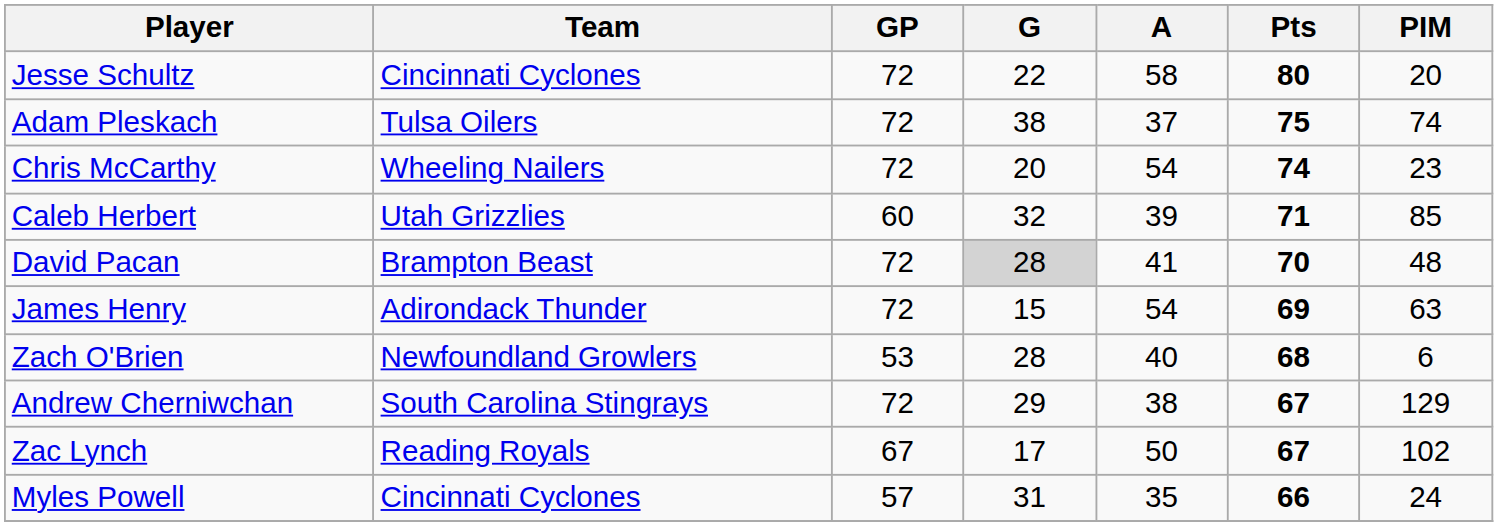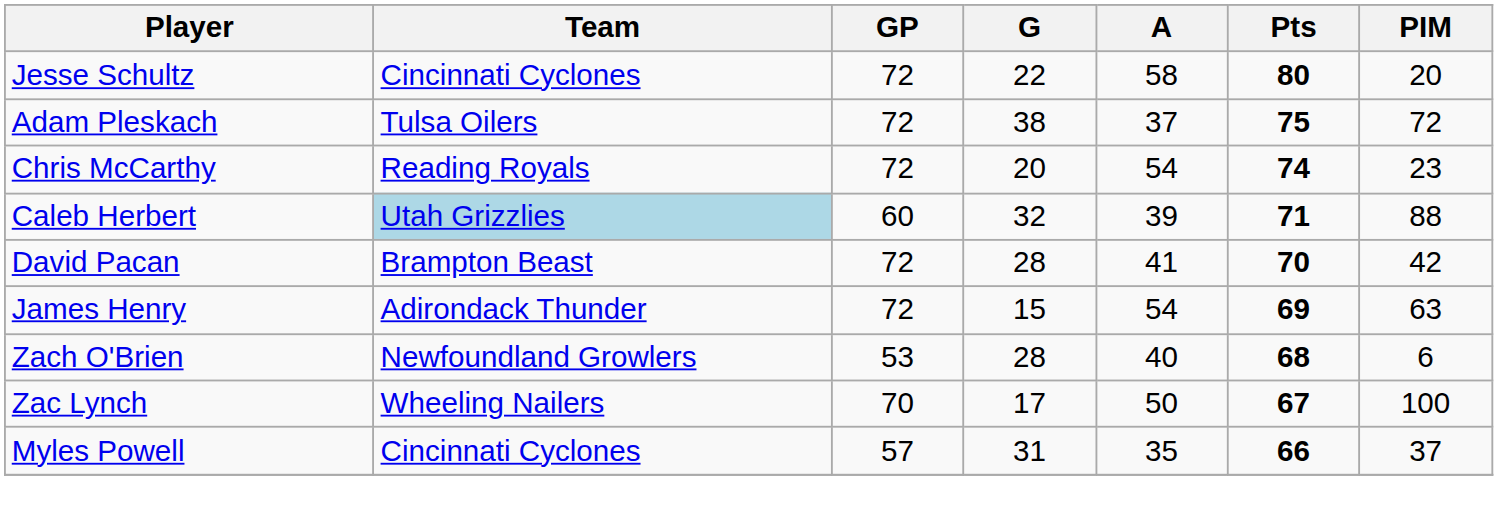Adam Pleskach | PIM: 74 -> 72
Chris McCarthy | Team: Wheeling Nailers -> Reading Royals
Caleb Herbert | Team: no background -> lightblue background
Caleb Herbert | PIM: 85 -> 88
David Pacan | G: lightgrey background -> no background
David Pacan | PIM: 48 -> 42
- row: Andrew Cherniwchan | South Carolina Stingrays | 72 | 29 | 38 | 67 | 129
Zac Lynch | Team: Reading Royals -> Wheeling Nailers
Zac Lynch | GP: 67 -> 70
Zac Lynch | PIM: 102 -> 100
Myles Powell | PIM: 24 -> 37
